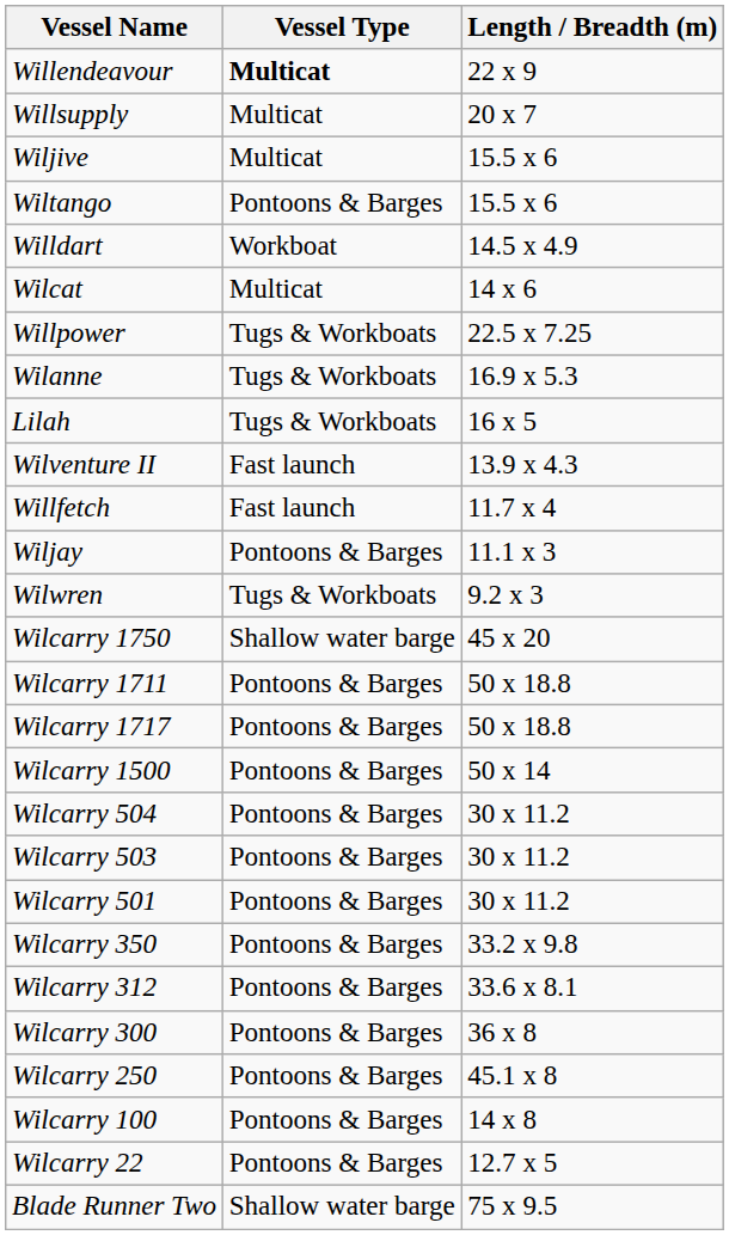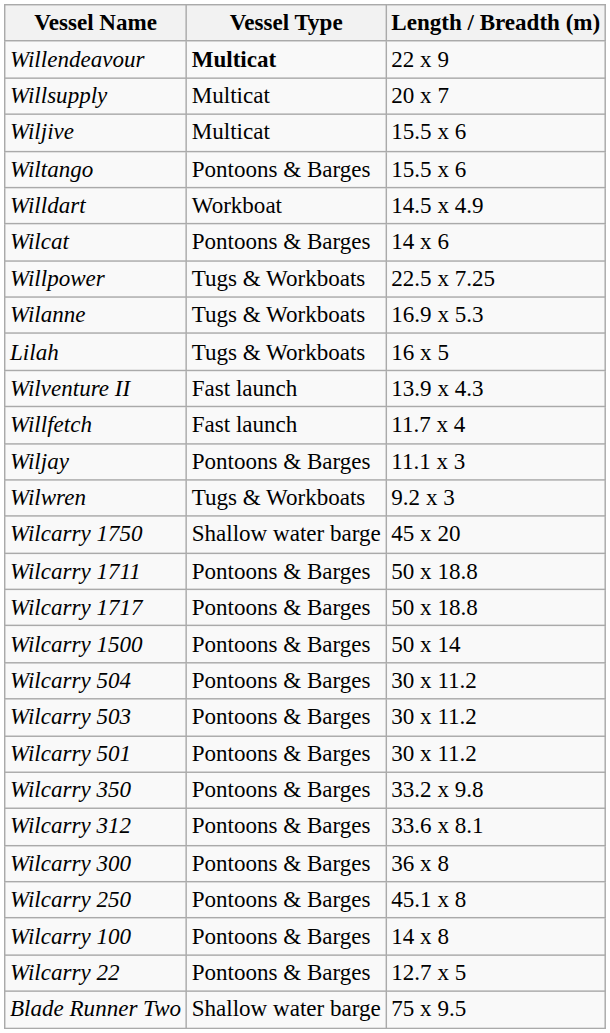Wilcat | Vessel Type: Multicat -> Pontoons & Barges
